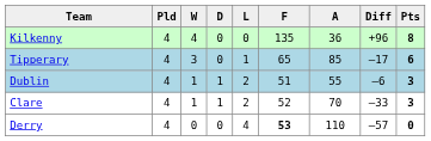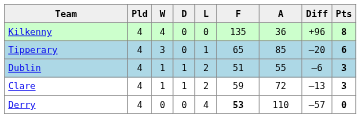Tipperary | Diff: –17 -> –20
Clare | F: 52 -> 59
Clare | A: 70 -> 72
Clare | Diff: –33 -> –13
